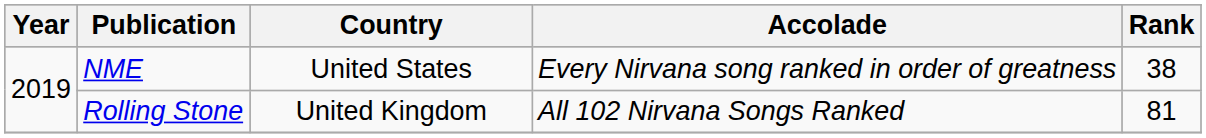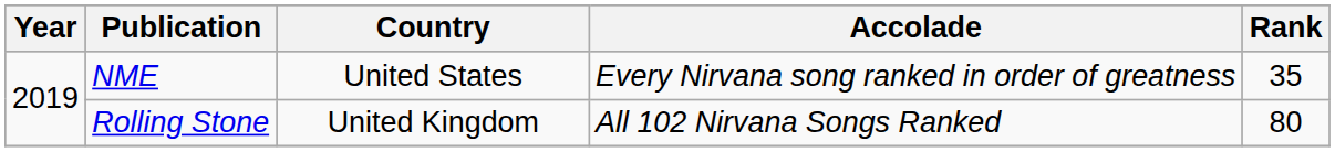NME | Rank: 38 -> 35
Rolling Stone | Rank: 81 -> 80
